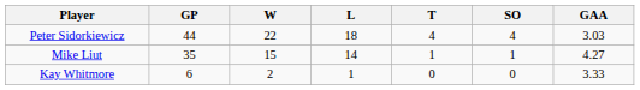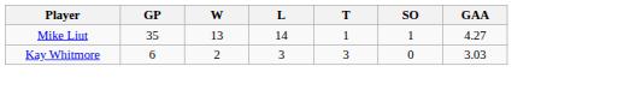- row: Peter Sidorkiewicz | 44 | 22 | 18 | 4 | 4 | 3.03
Mike Liut | W: 15 -> 13
Kay Whitmore | L: 1 -> 3
Kay Whitmore | T: 0 -> 3
Kay Whitmore | GAA: 3.33 -> 3.03
